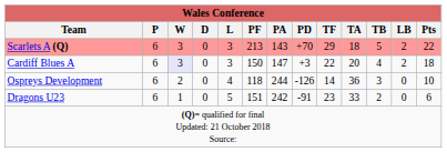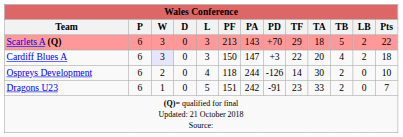Ospreys Development | TA: 36 -> 30
Ospreys Development | TB: 3 -> 2
Dragons U23 | Pts: 6 -> 7
